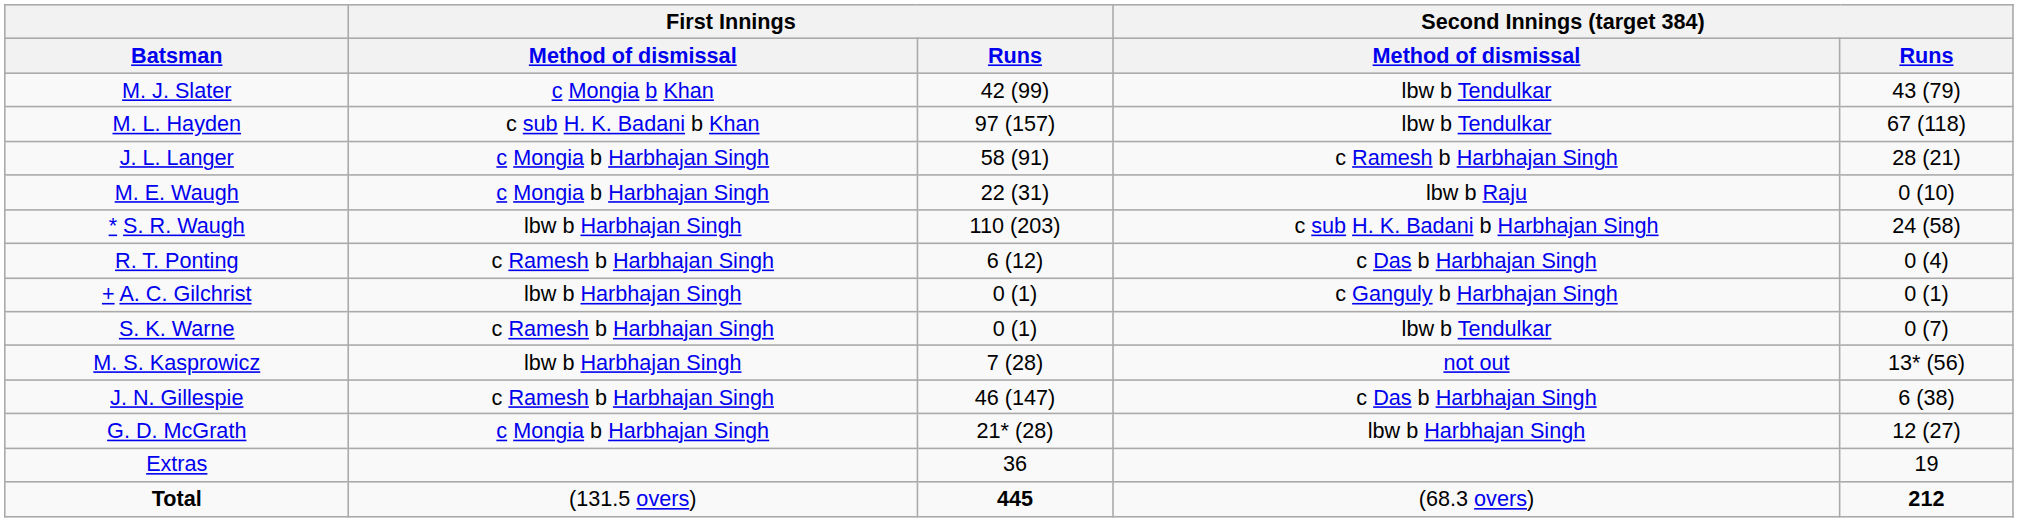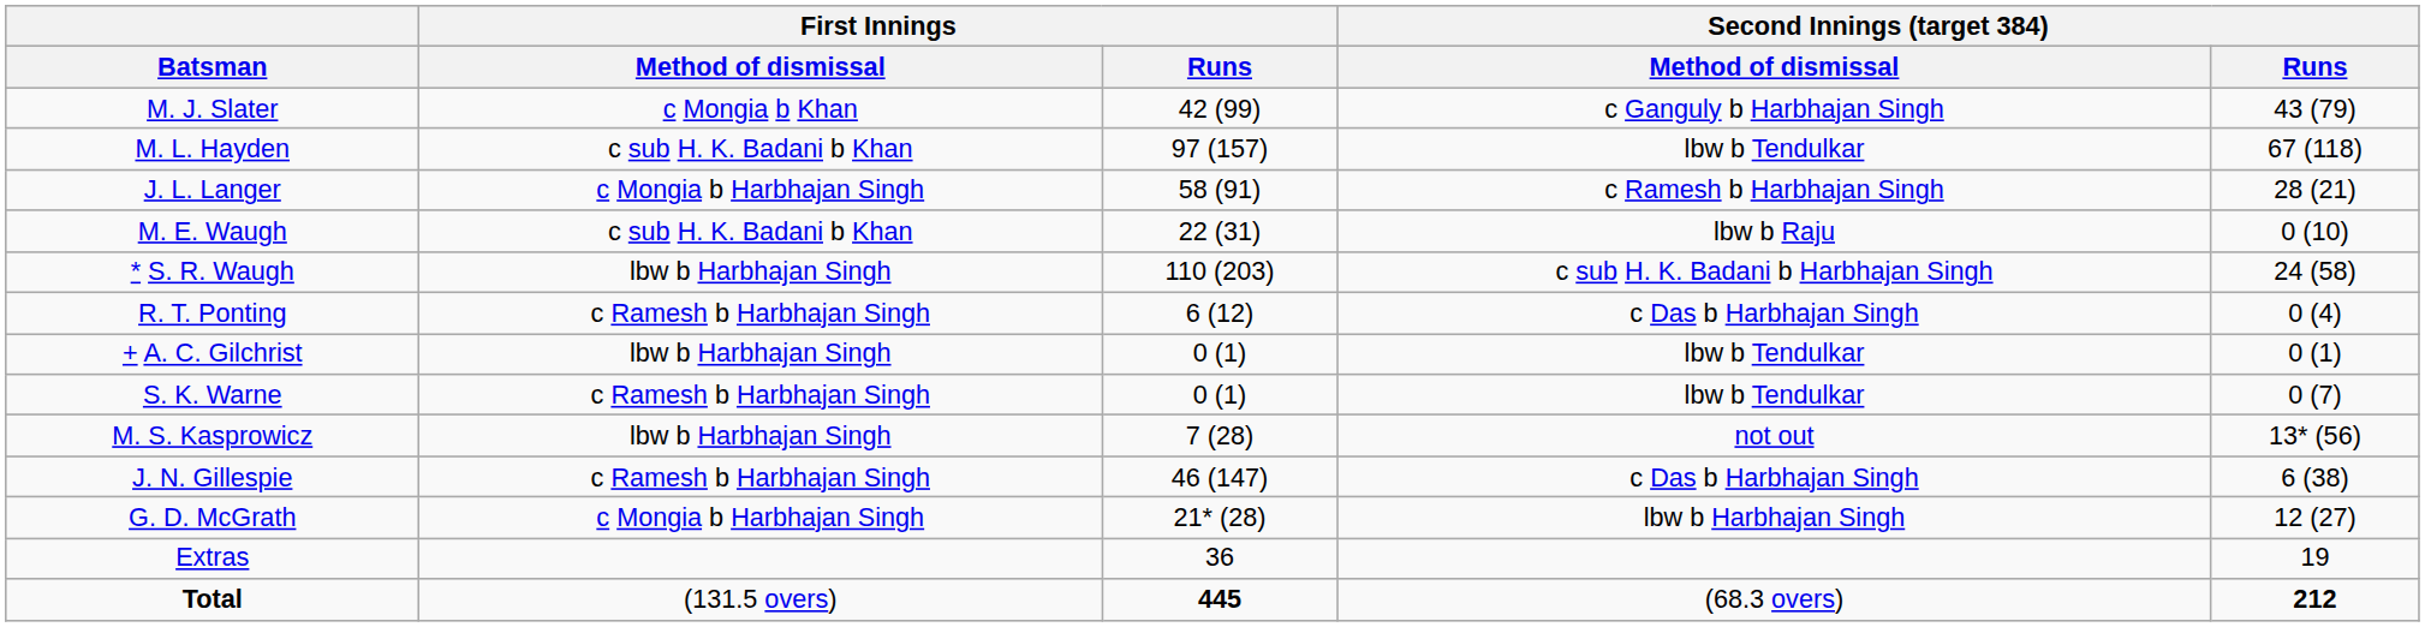M. J. Slater | Second Innings (target 384) / Method of dismissal: lbw b Tendulkar -> c Ganguly b Harbhajan Singh
M. E. Waugh | First Innings / Method of dismissal: c Mongia b Harbhajan Singh -> c sub H. K. Badani b Khan
+ A. C. Gilchrist | Second Innings (target 384) / Method of dismissal: c Ganguly b Harbhajan Singh -> lbw b Tendulkar
